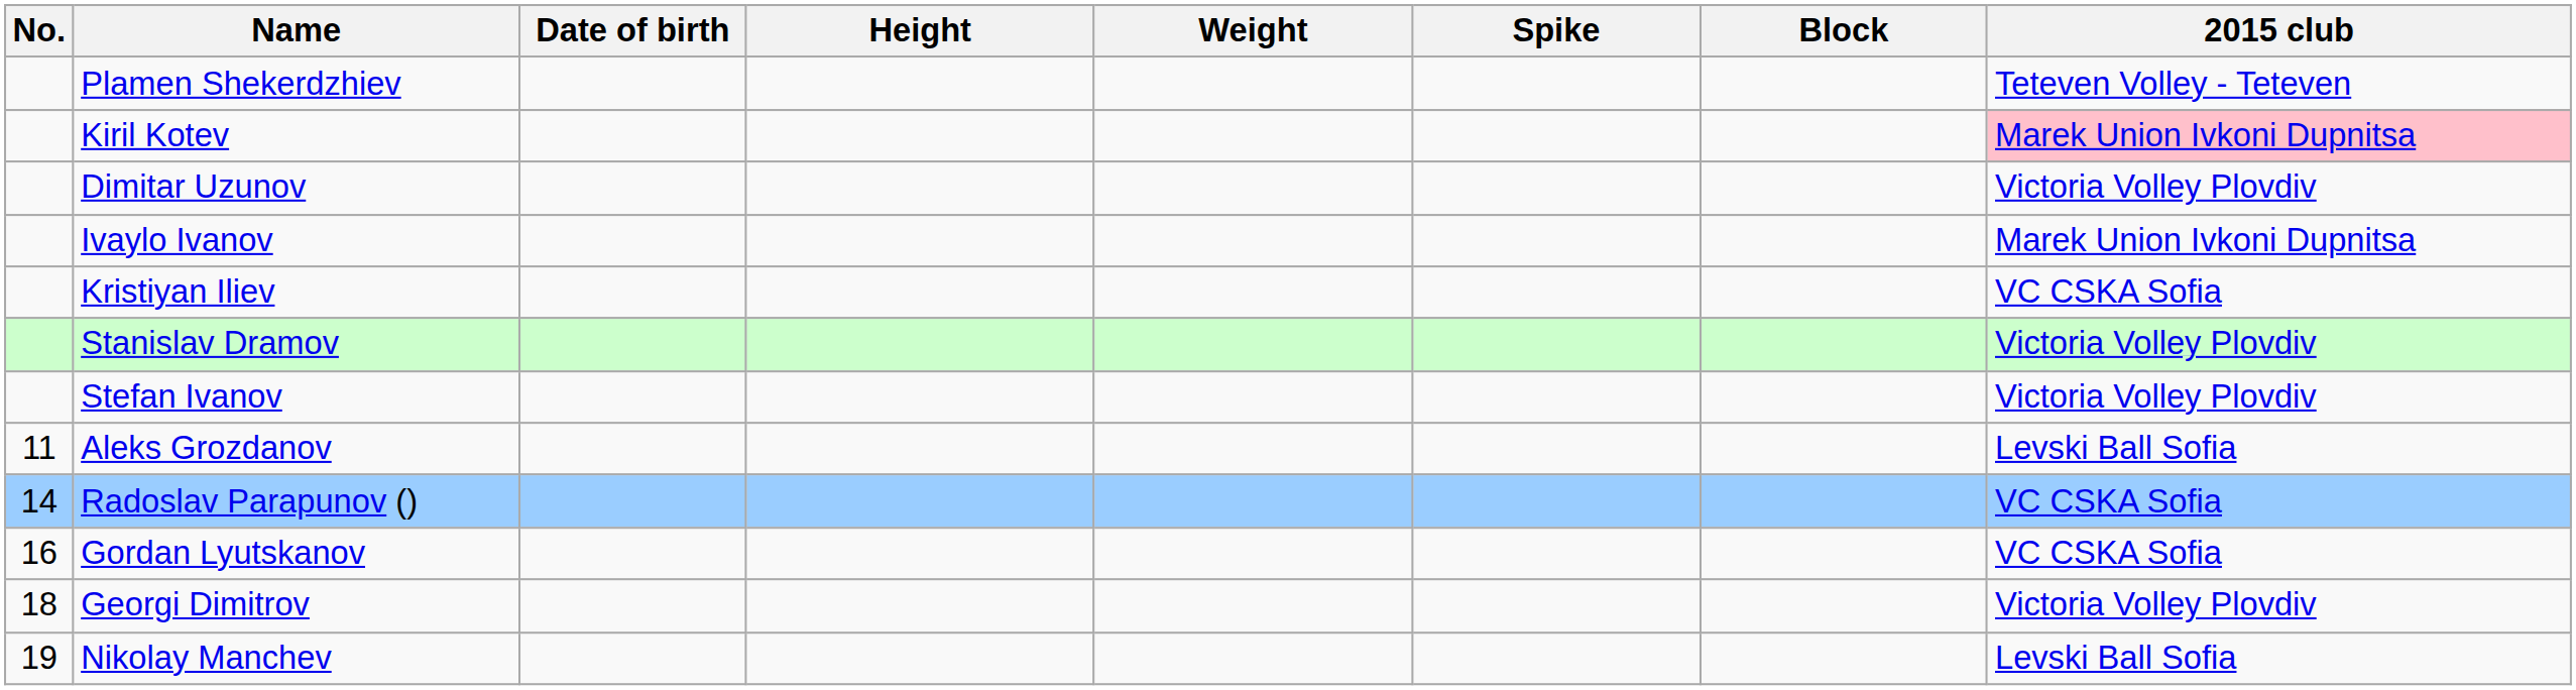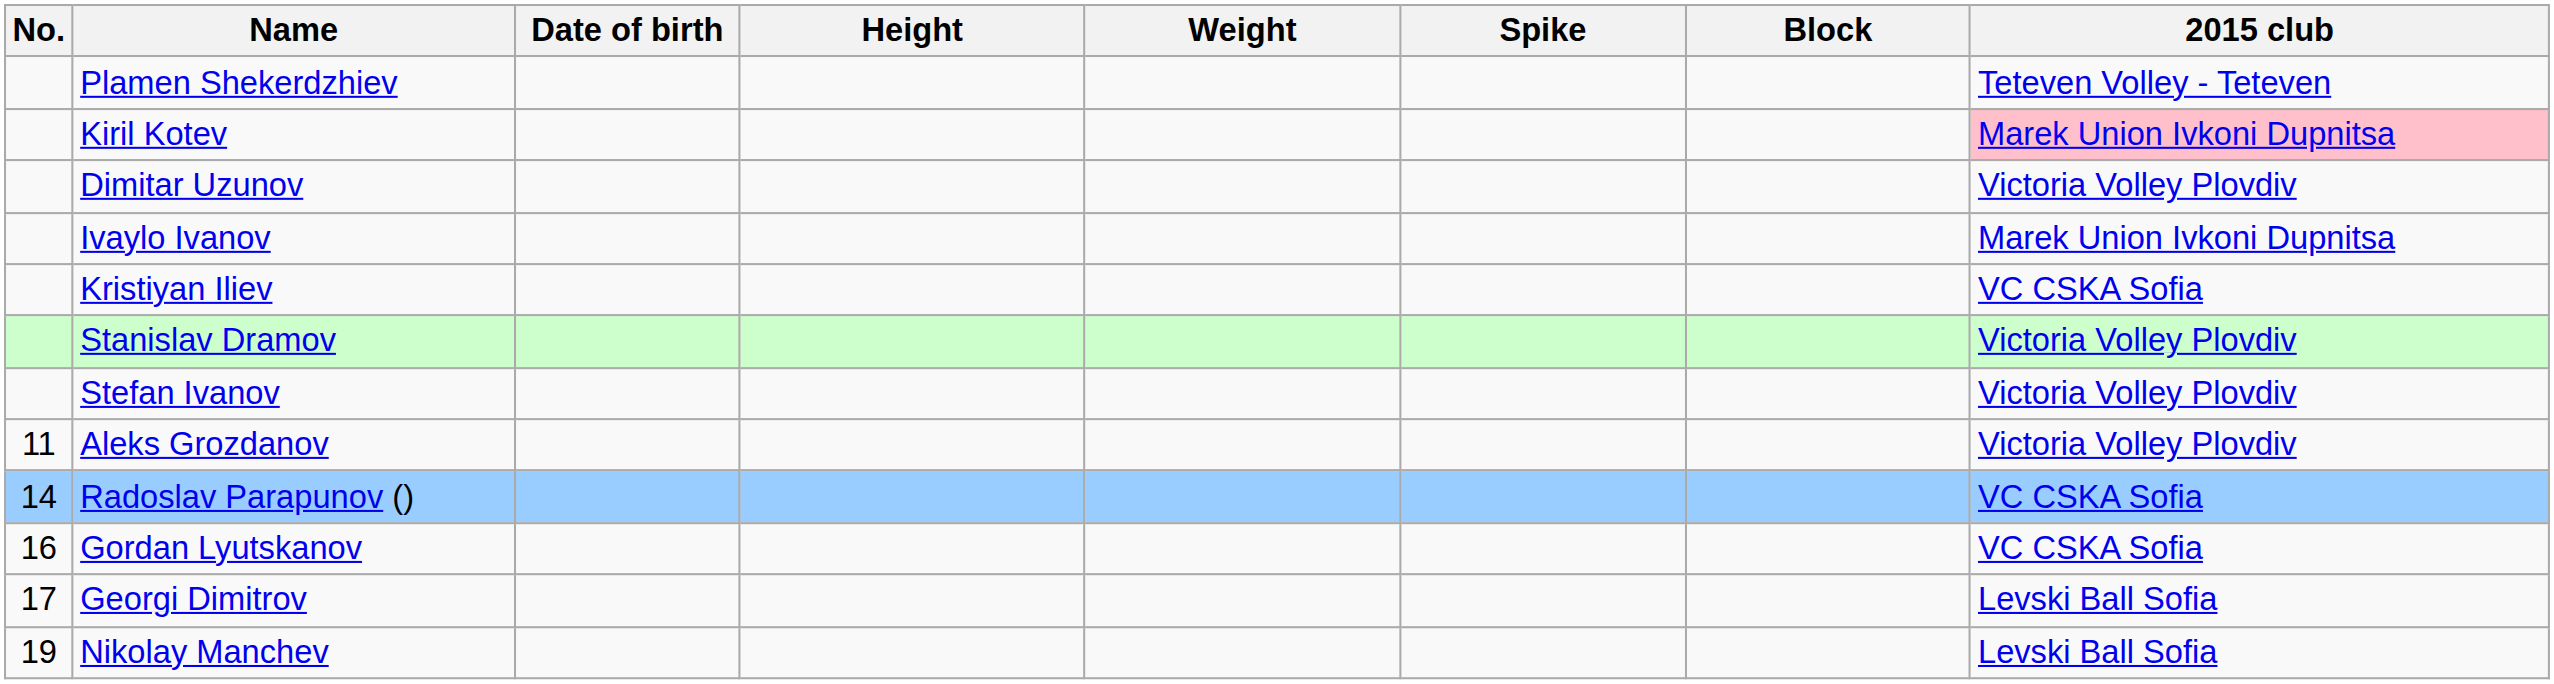Aleks Grozdanov | 2015 club: Levski Ball Sofia -> Victoria Volley Plovdiv
Georgi Dimitrov | No.: 18 -> 17
Georgi Dimitrov | 2015 club: Victoria Volley Plovdiv -> Levski Ball Sofia
